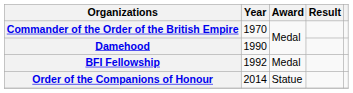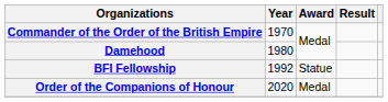Damehood | Year: 1990 -> 1980
BFI Fellowship | Award: Medal -> Statue
Order of the Companions of Honour | Year: 2014 -> 2020
Order of the Companions of Honour | Award: Statue -> Medal
